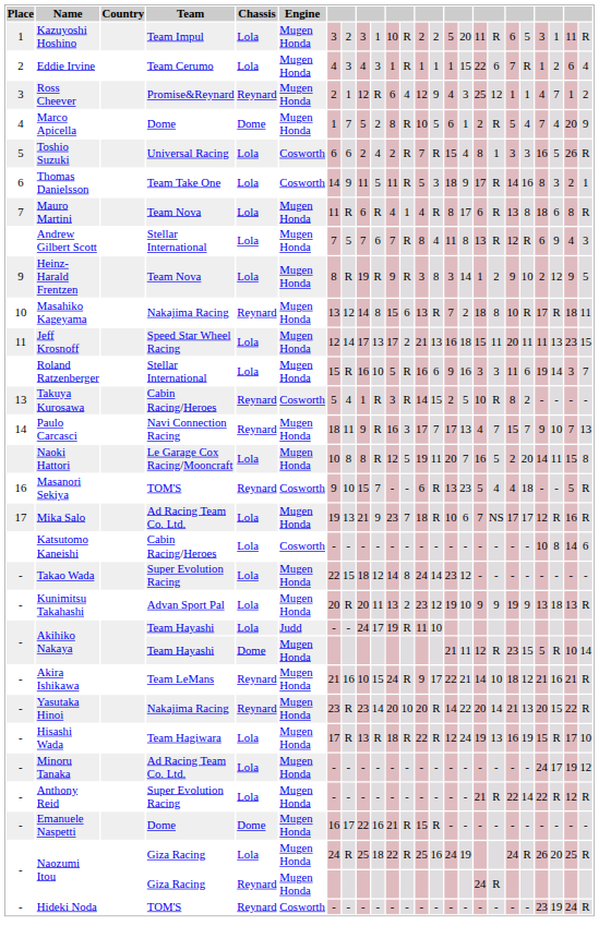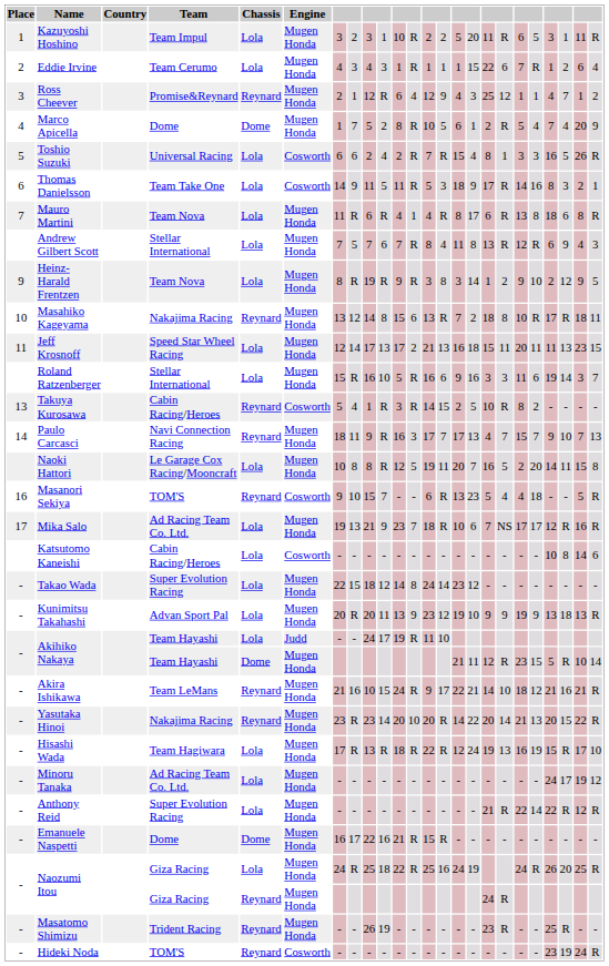Kunimitsu Takahashi | column 12: 2 -> 9
+ row: - | Masatomo Shimizu | Trident Racing | Reynard | Mugen Honda | - | - | 26 | 19 | - | - | - | - | - | - | 23 | R | - | - | 25 | R | - | -
